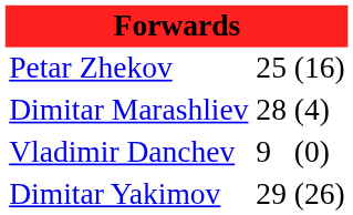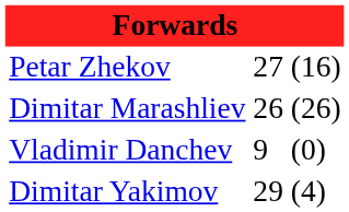Petar Zhekov | column 2: 25 -> 27
Dimitar Marashliev | column 2: 28 -> 26
Dimitar Marashliev | column 3: (4) -> (26)
Dimitar Yakimov | column 3: (26) -> (4)
